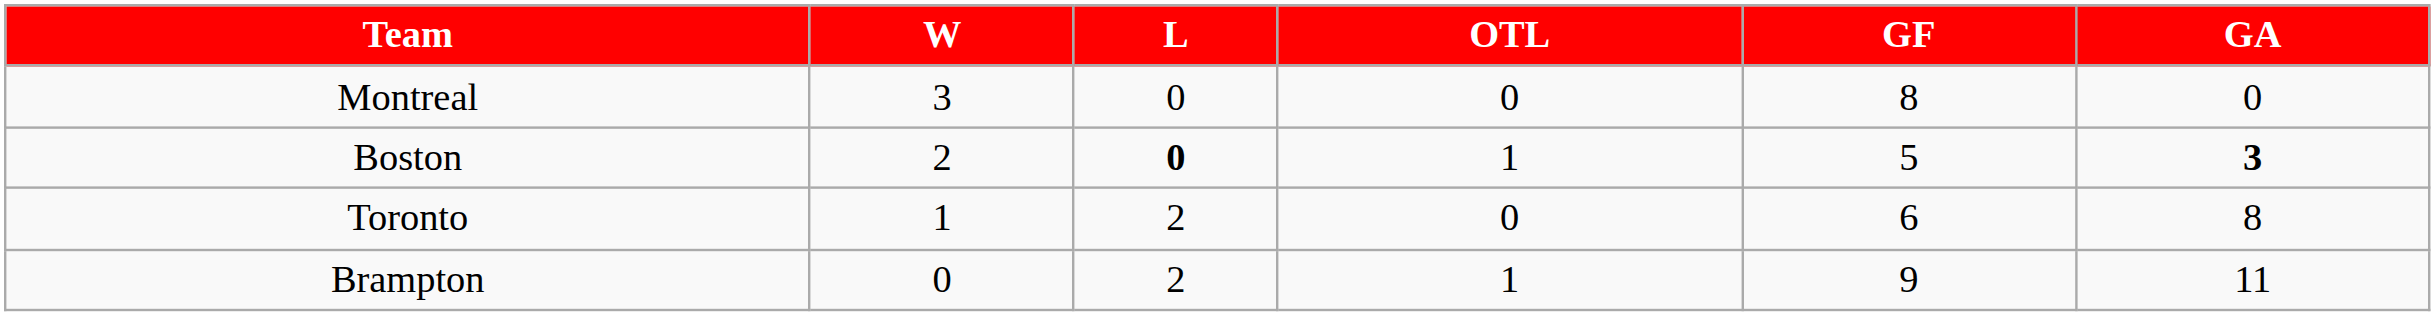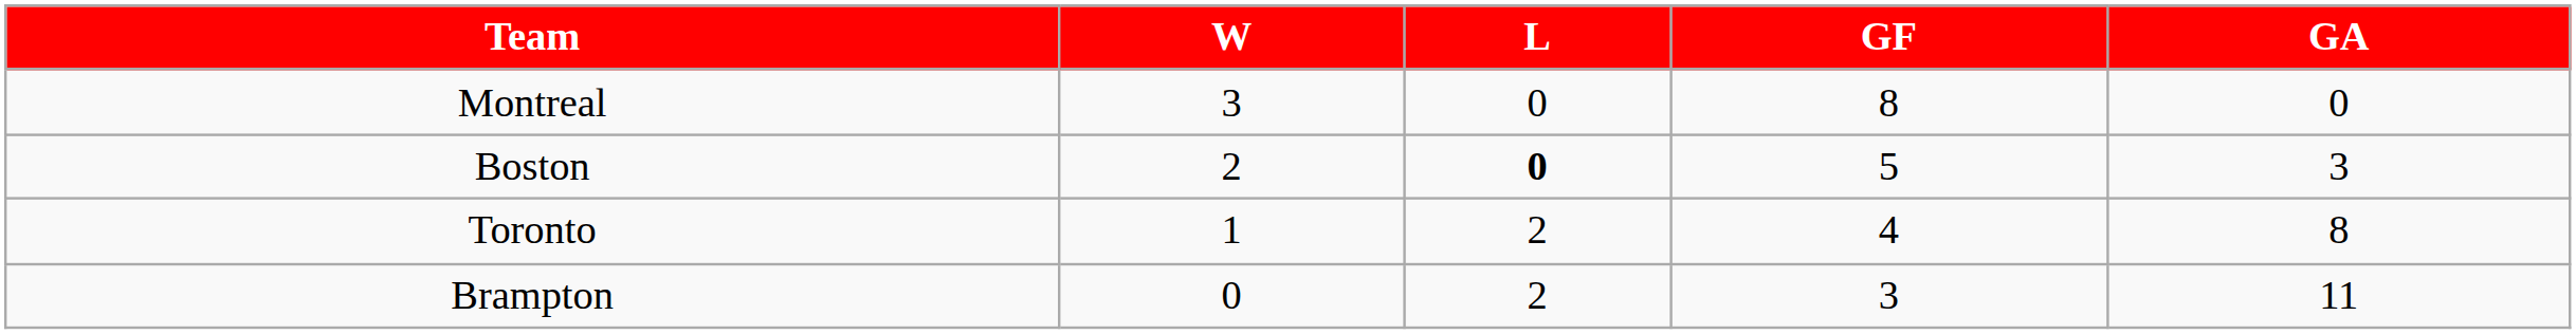- column: OTL | 0 | 1 | 0 | 1
Boston | GA: bold -> normal
Toronto | GF: 6 -> 4
Brampton | GF: 9 -> 3
